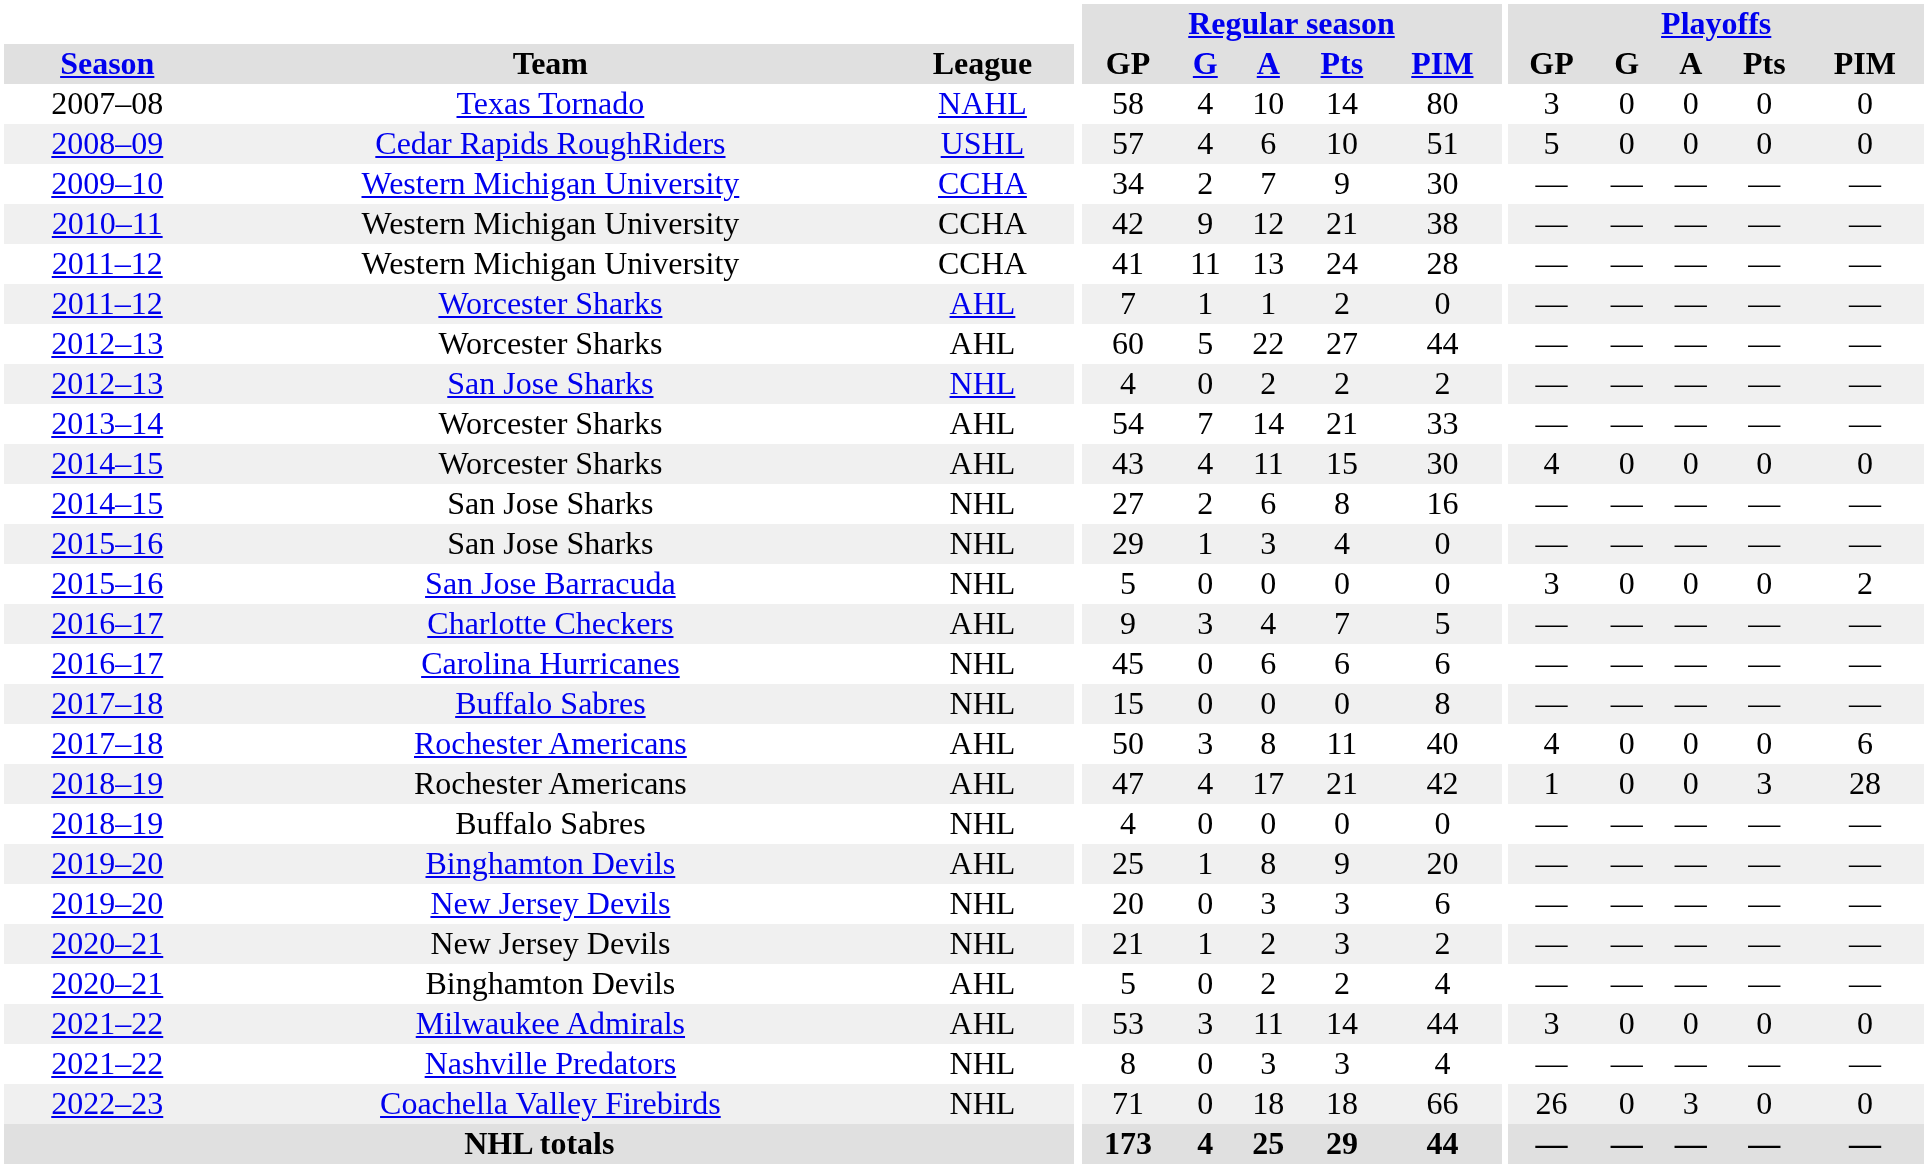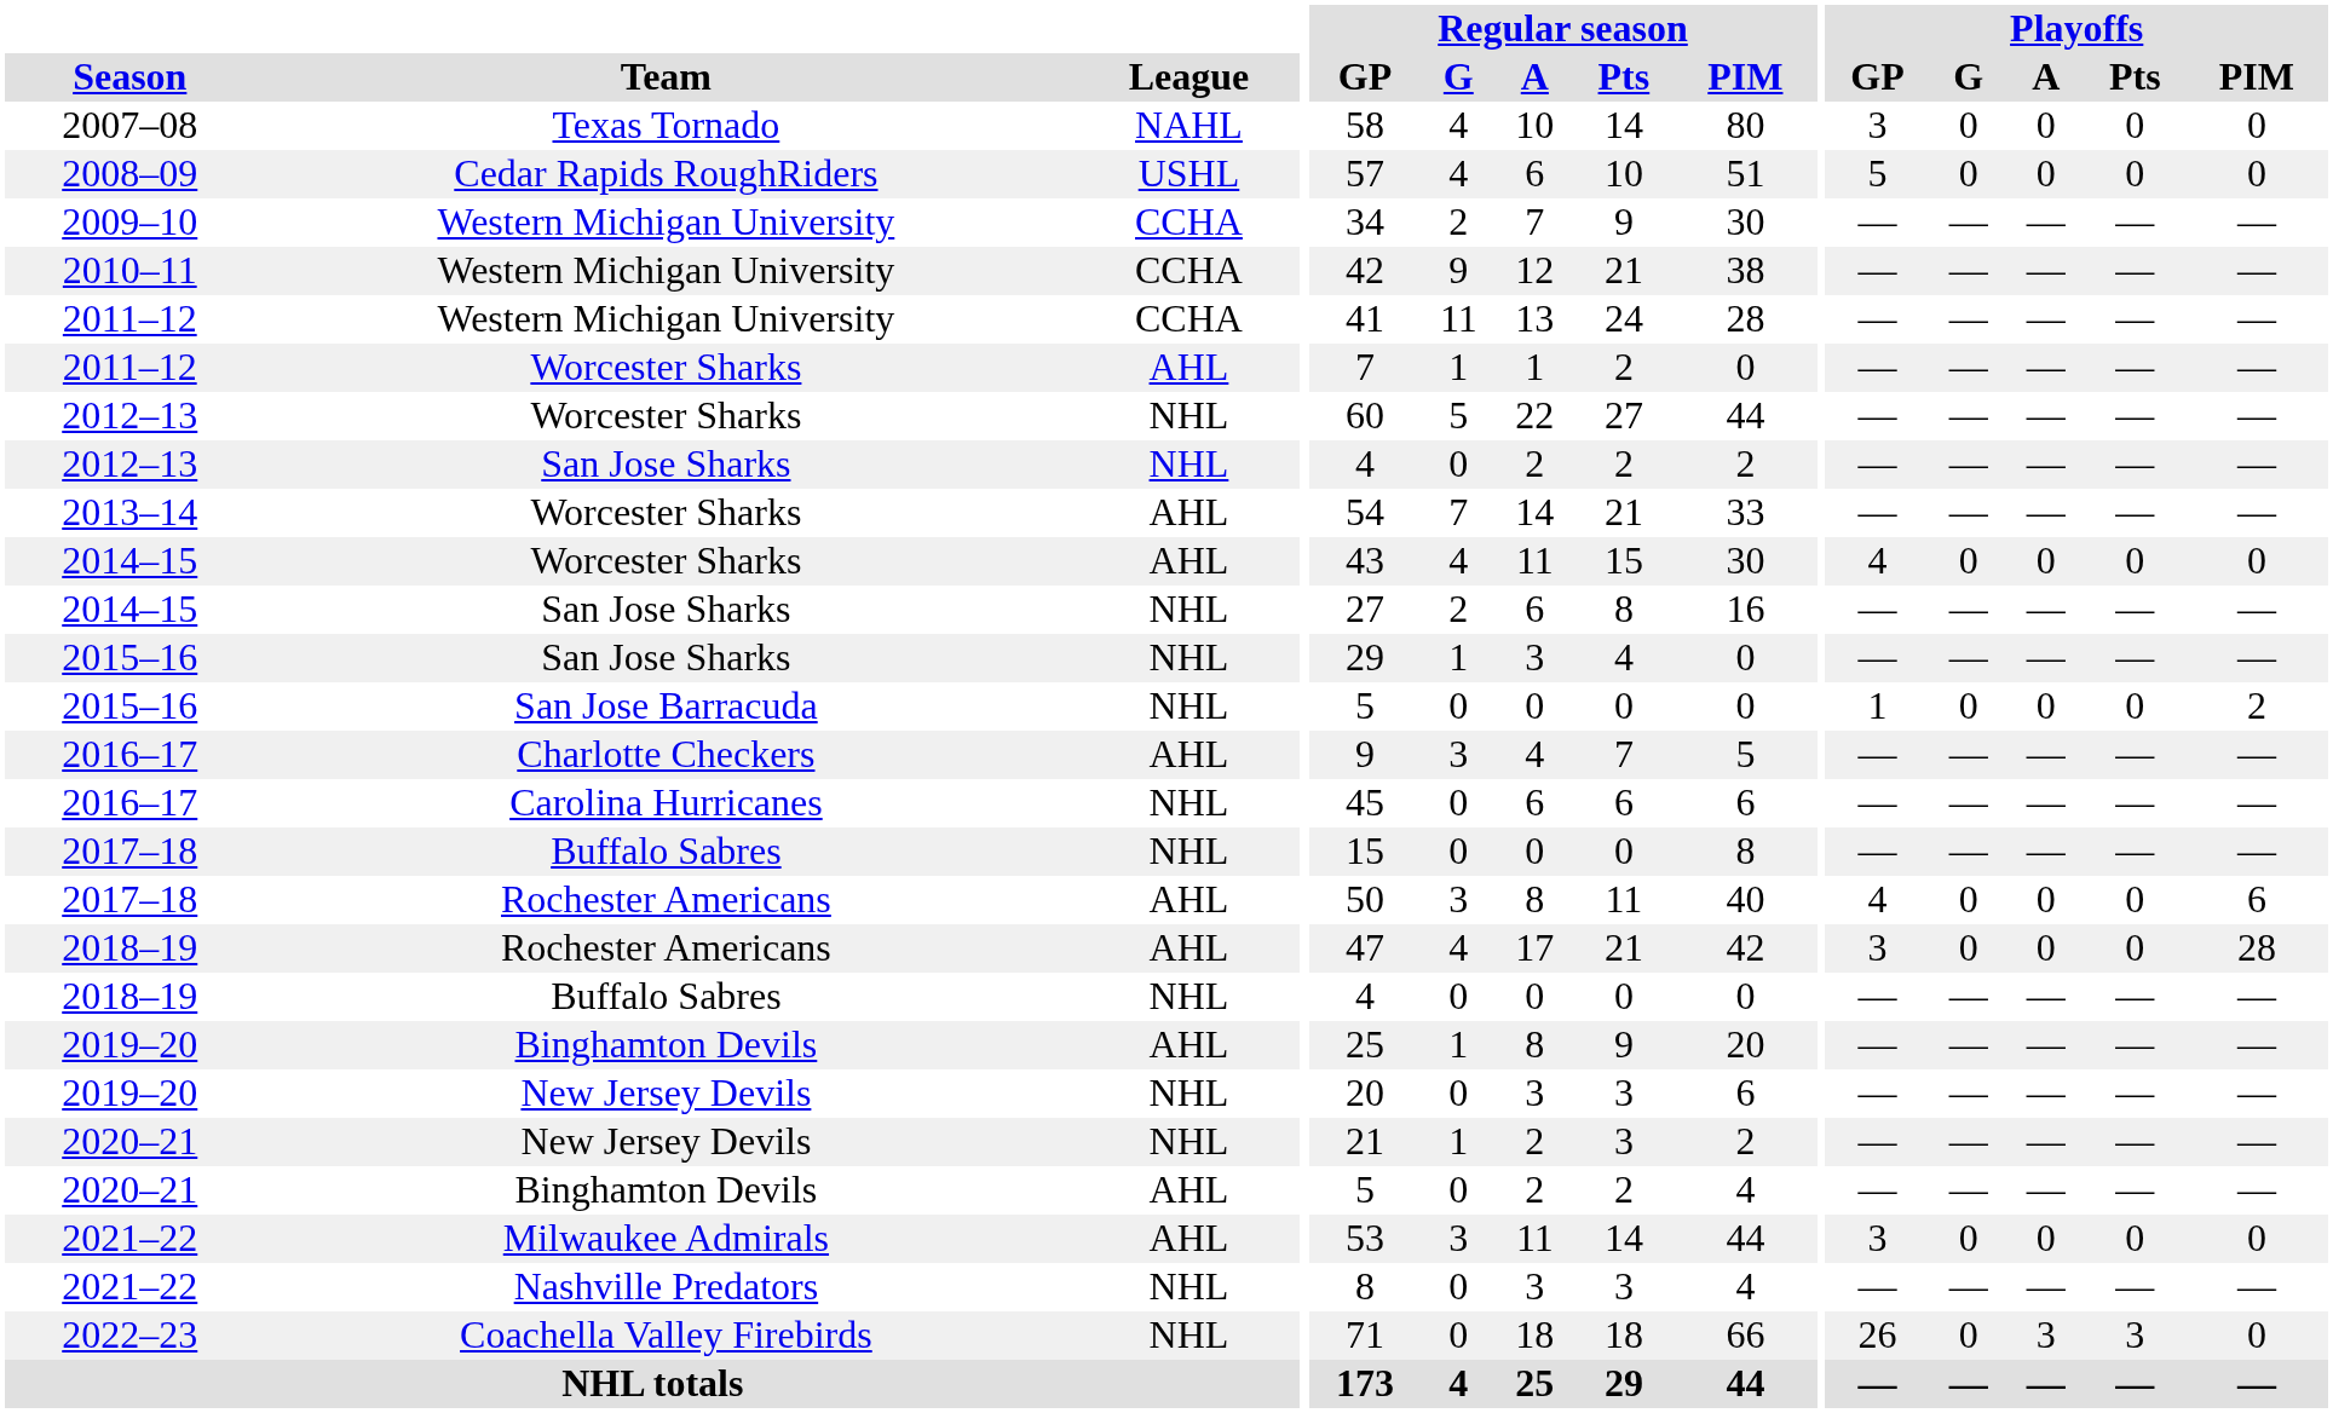2012–13 / Worcester Sharks | League: AHL -> NHL
2015–16 / San Jose Barracuda | Playoffs / GP: 3 -> 1
2018–19 / Rochester Americans | Playoffs / GP: 1 -> 3
2018–19 / Rochester Americans | Playoffs / Pts: 3 -> 0
2022–23 | Playoffs / Pts: 0 -> 3
